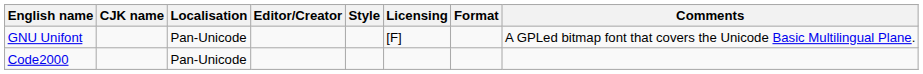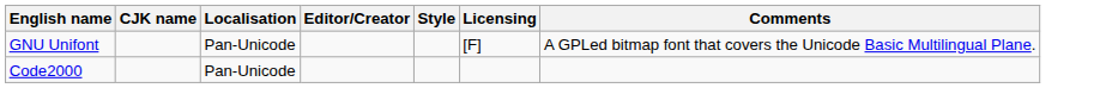- column: Format
